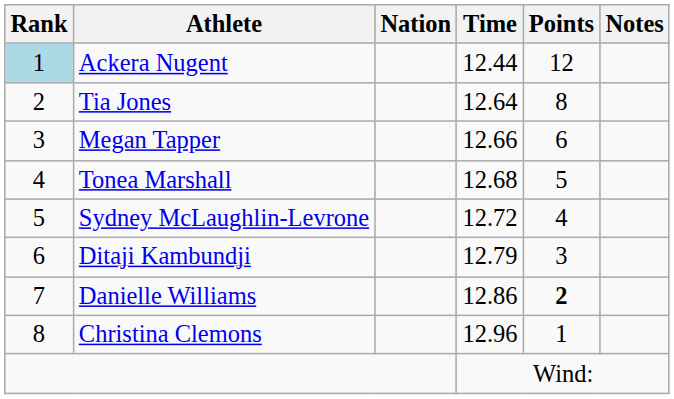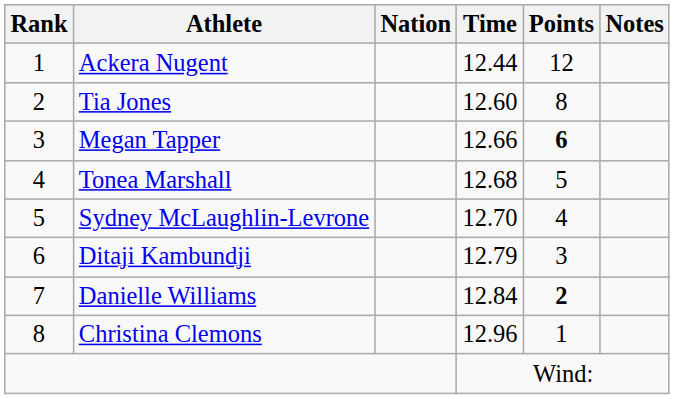Ackera Nugent | Rank: lightblue background -> no background
Tia Jones | Time: 12.64 -> 12.60
Megan Tapper | Points: normal -> bold
Sydney McLaughlin-Levrone | Time: 12.72 -> 12.70
Danielle Williams | Time: 12.86 -> 12.84
